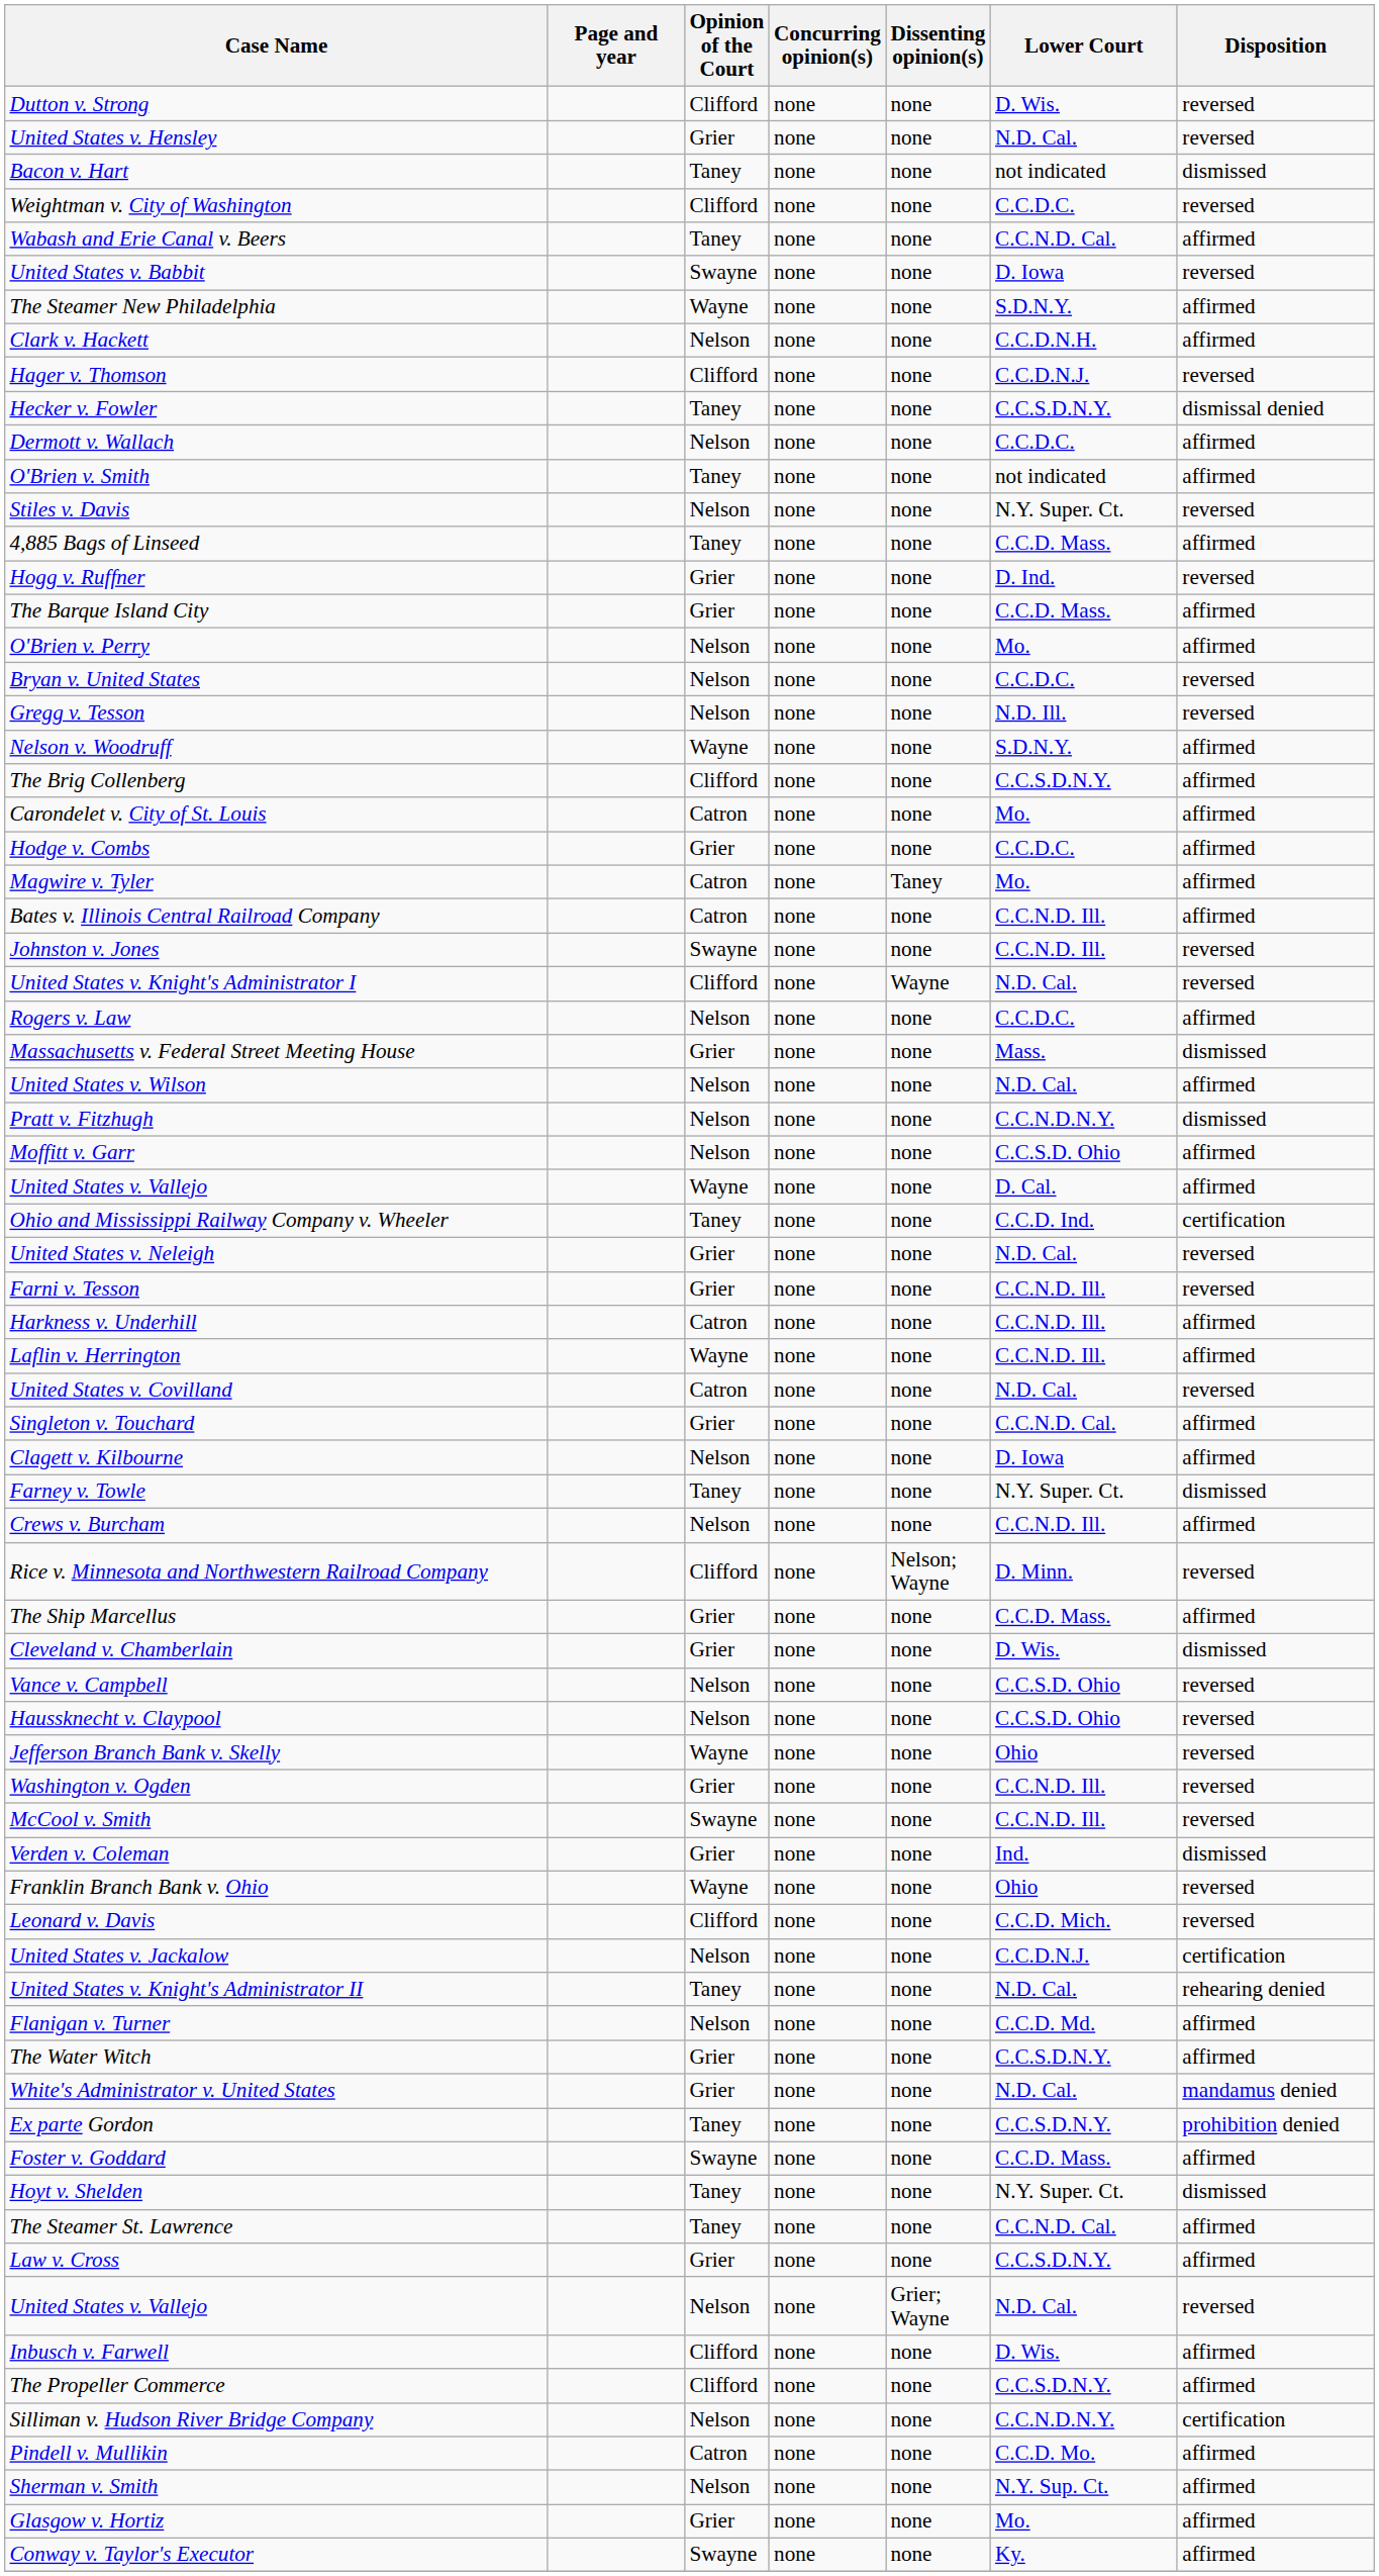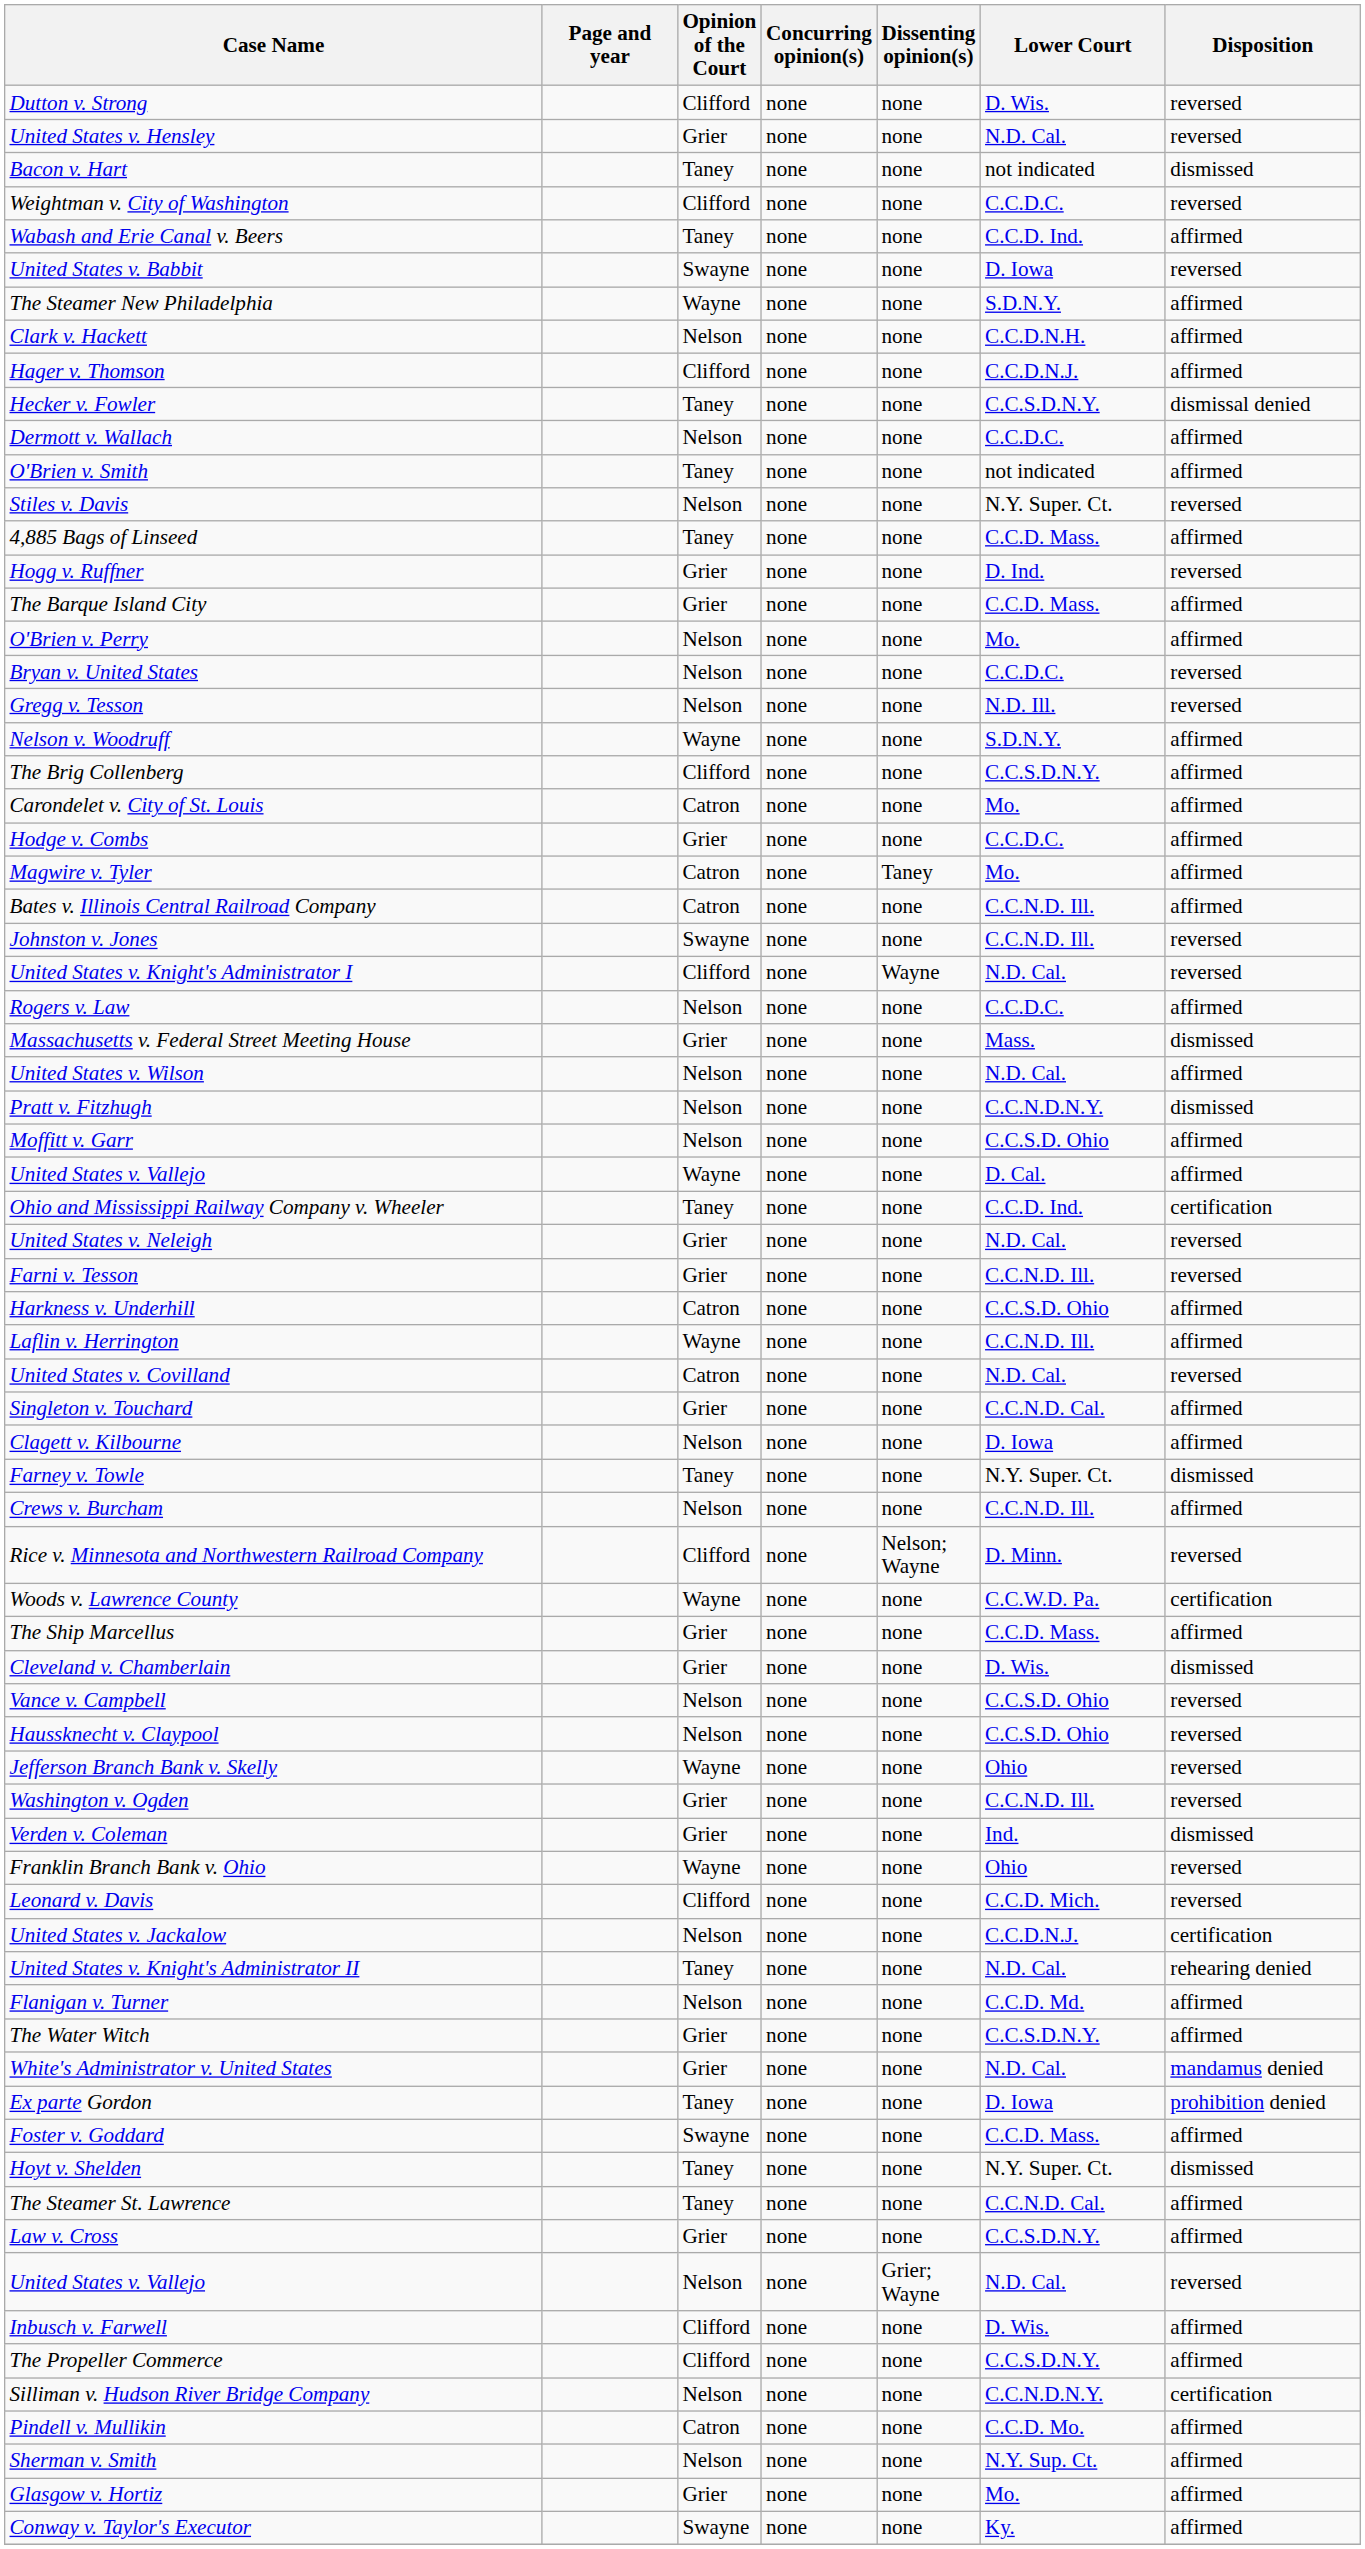Wabash and Erie Canal v. Beers | Lower Court: C.C.N.D. Cal. -> C.C.D. Ind.
Hager v. Thomson | Disposition: reversed -> affirmed
Harkness v. Underhill | Lower Court: C.C.N.D. Ill. -> C.C.S.D. Ohio
+ row: Woods v. Lawrence County | Wayne | none | none | C.C.W.D. Pa. | certification
- row: McCool v. Smith | Swayne | none | none | C.C.N.D. Ill. | reversed
Ex parte Gordon | Lower Court: C.C.S.D.N.Y. -> D. Iowa
